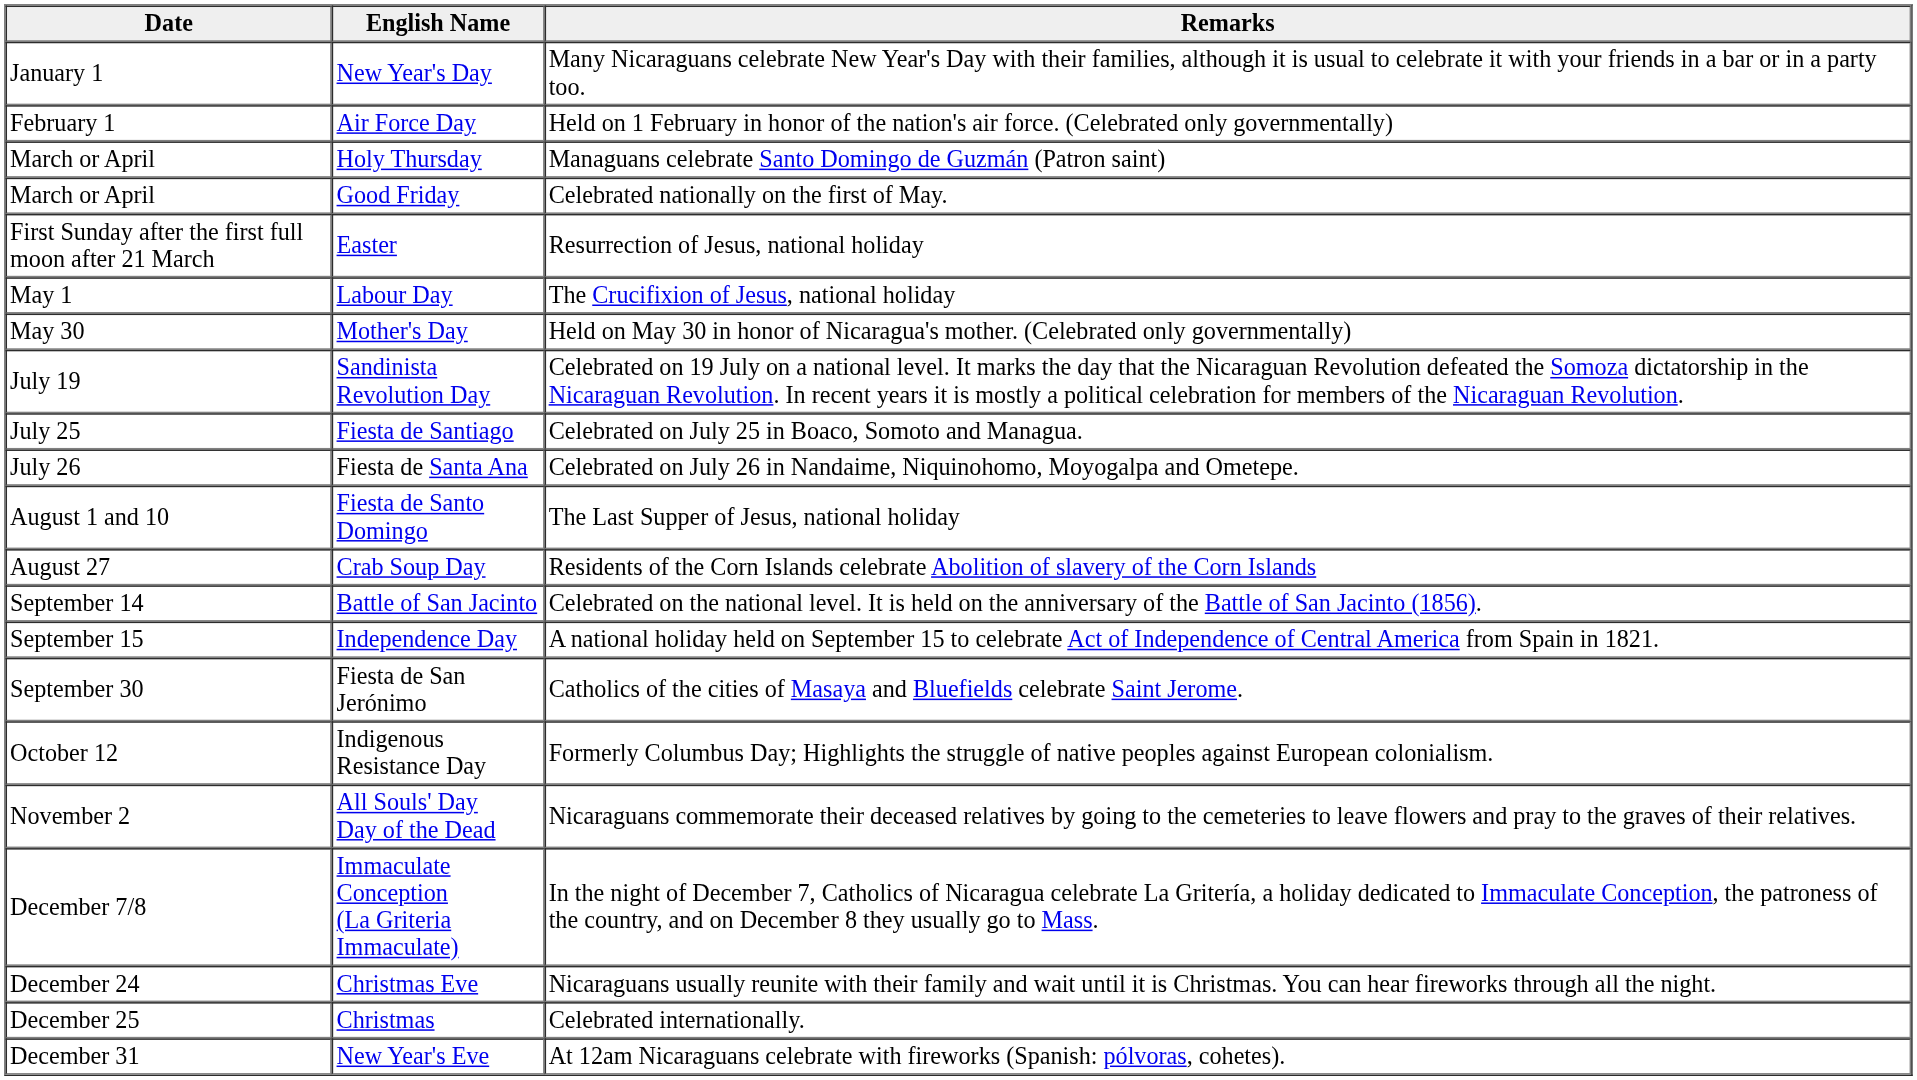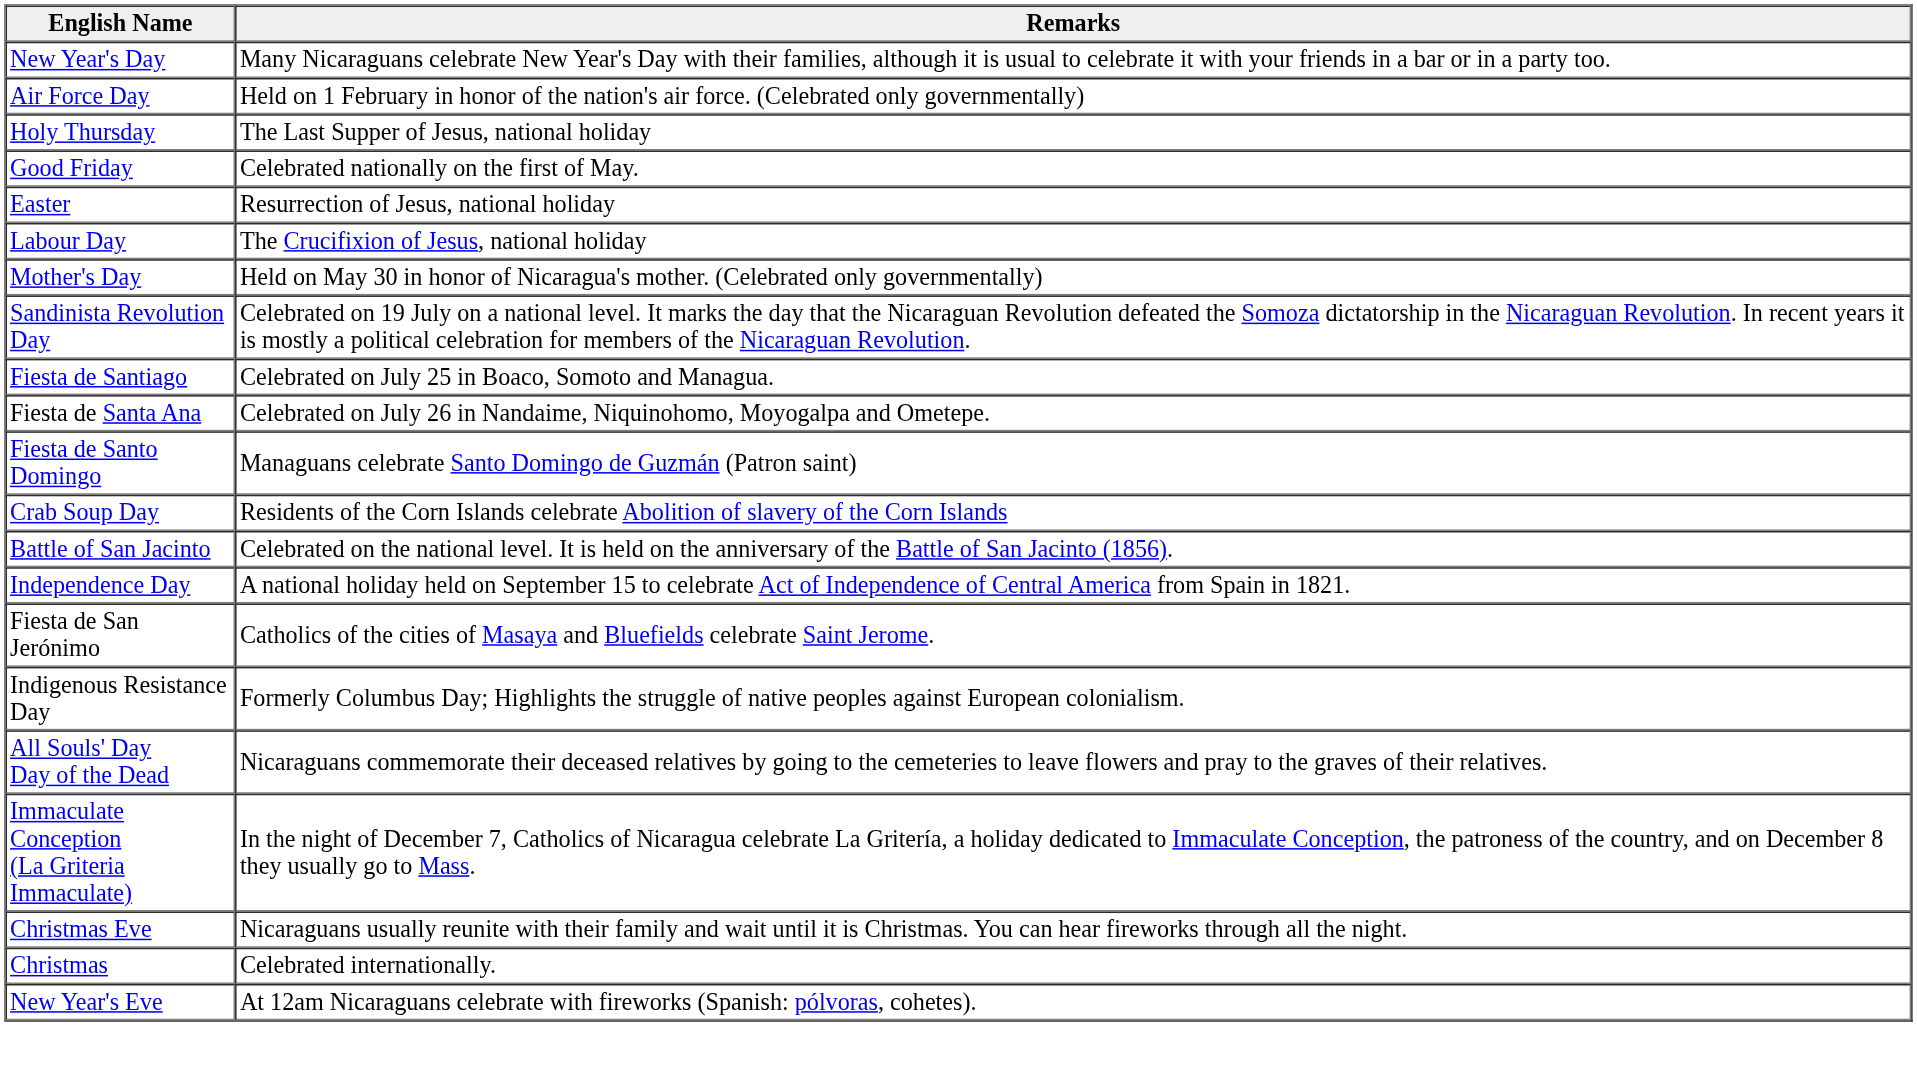- column: Date | January 1 | February 1 | March or April | March or April | First Sunday after the first full moon after 21 March | May 1 | May 30 | July 19 | July 25 | July 26 | August 1 and 10 | August 27 | September 14 | September 15 | September 30 | October 12 | November 2 | December 7/8 | December 24 | December 25 | December 31
Holy Thursday | Remarks: Managuans celebrate Santo Domingo de Guzmán (Patron saint) -> The Last Supper of Jesus, national holiday
Fiesta de Santo Domingo | Remarks: The Last Supper of Jesus, national holiday -> Managuans celebrate Santo Domingo de Guzmán (Patron saint)
